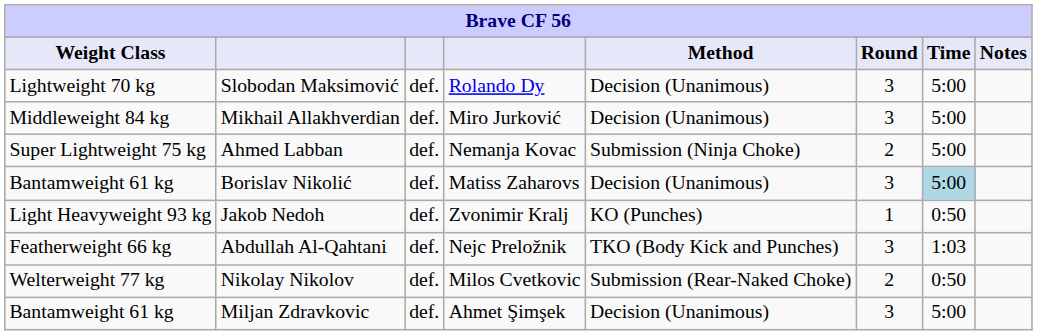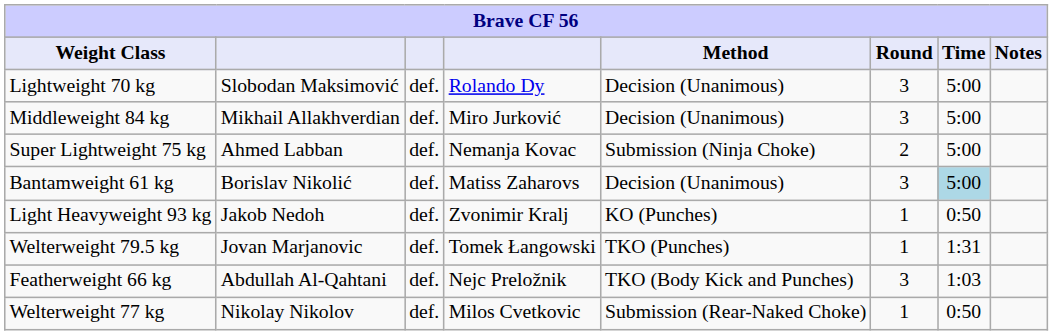+ row: Welterweight 79.5 kg | Jovan Marjanovic | def. | Tomek Łangowski | TKO (Punches) | 1 | 1:31
Nikolay Nikolov | Round: 2 -> 1
- row: Bantamweight 61 kg | Miljan Zdravkovic | def. | Ahmet Şimşek | Decision (Unanimous) | 3 | 5:00
